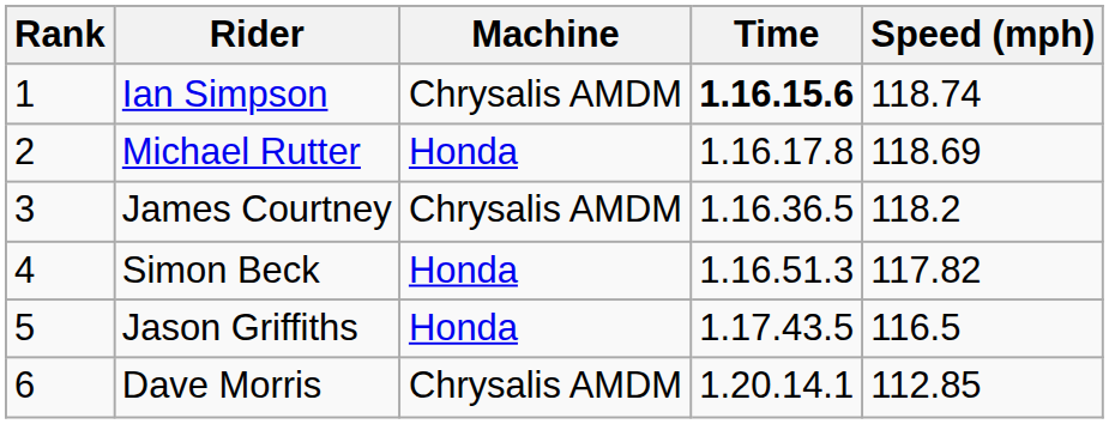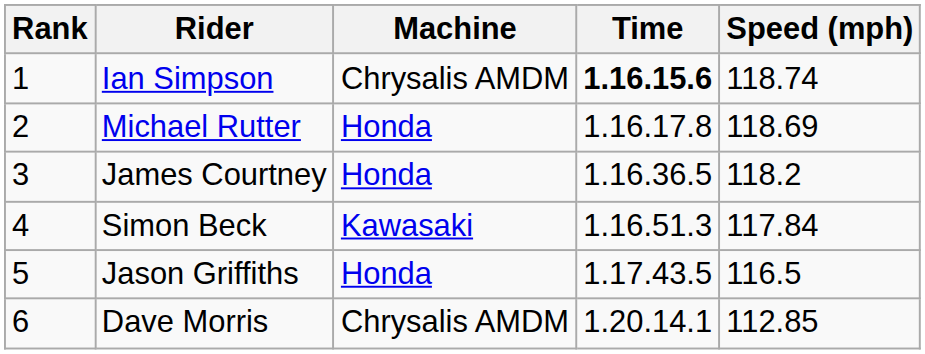James Courtney | Machine: Chrysalis AMDM -> Honda
Simon Beck | Machine: Honda -> Kawasaki
Simon Beck | Speed (mph): 117.82 -> 117.84
